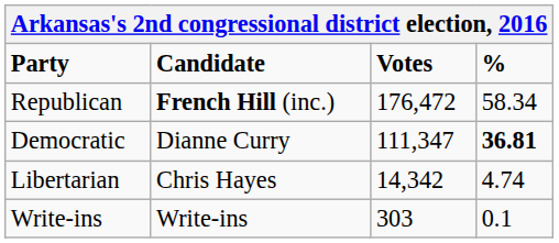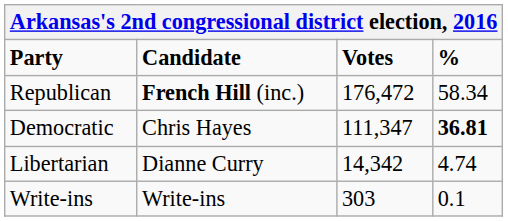Democratic | Candidate: Dianne Curry -> Chris Hayes
Libertarian | Candidate: Chris Hayes -> Dianne Curry
